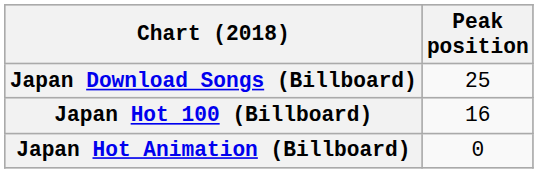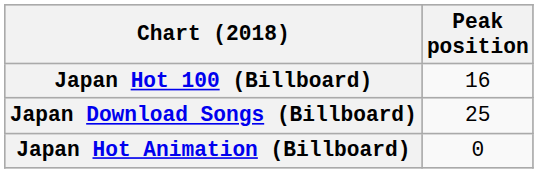rows swapped: Japan Download Songs (Billboard) <-> Japan Hot 100 (Billboard)
